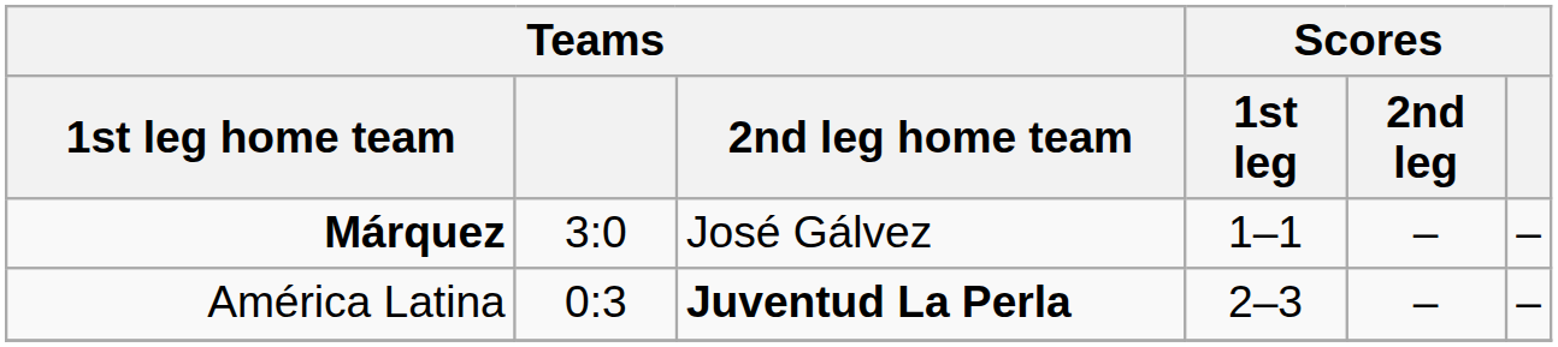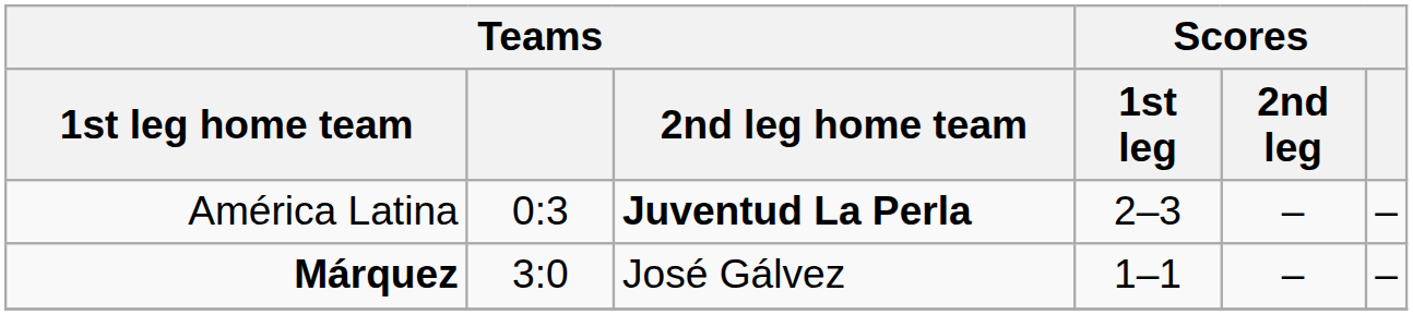rows swapped: América Latina <-> Márquez
